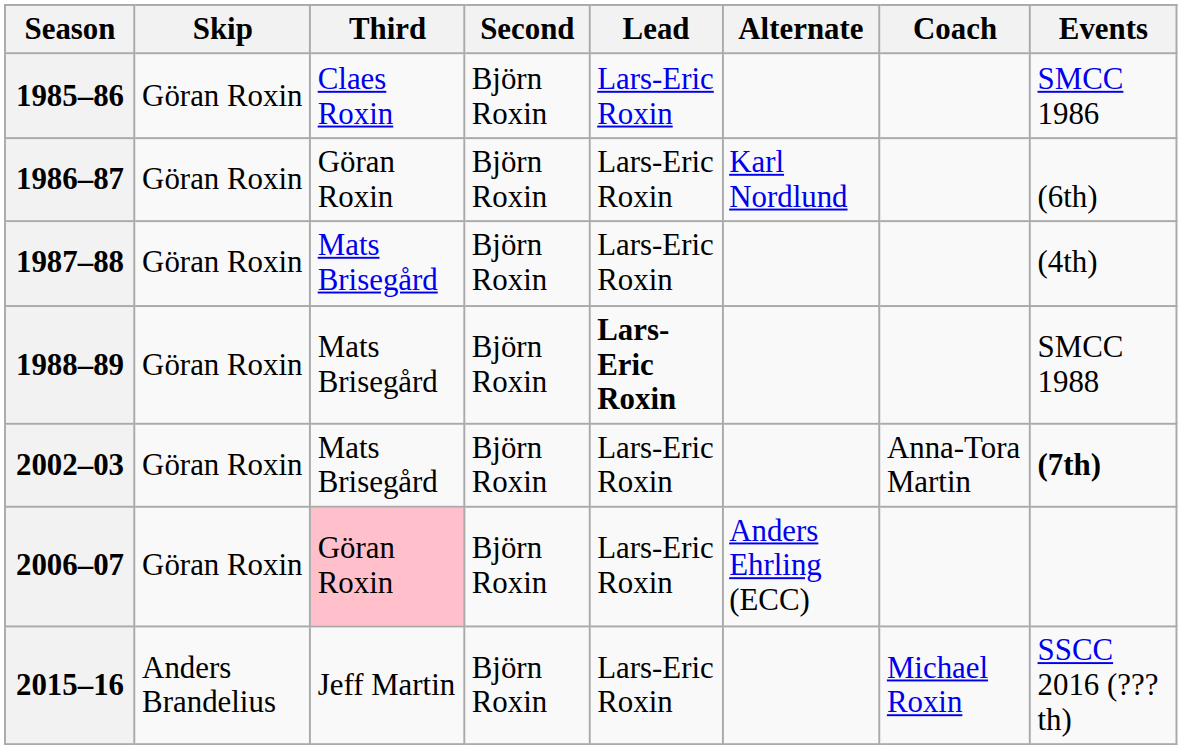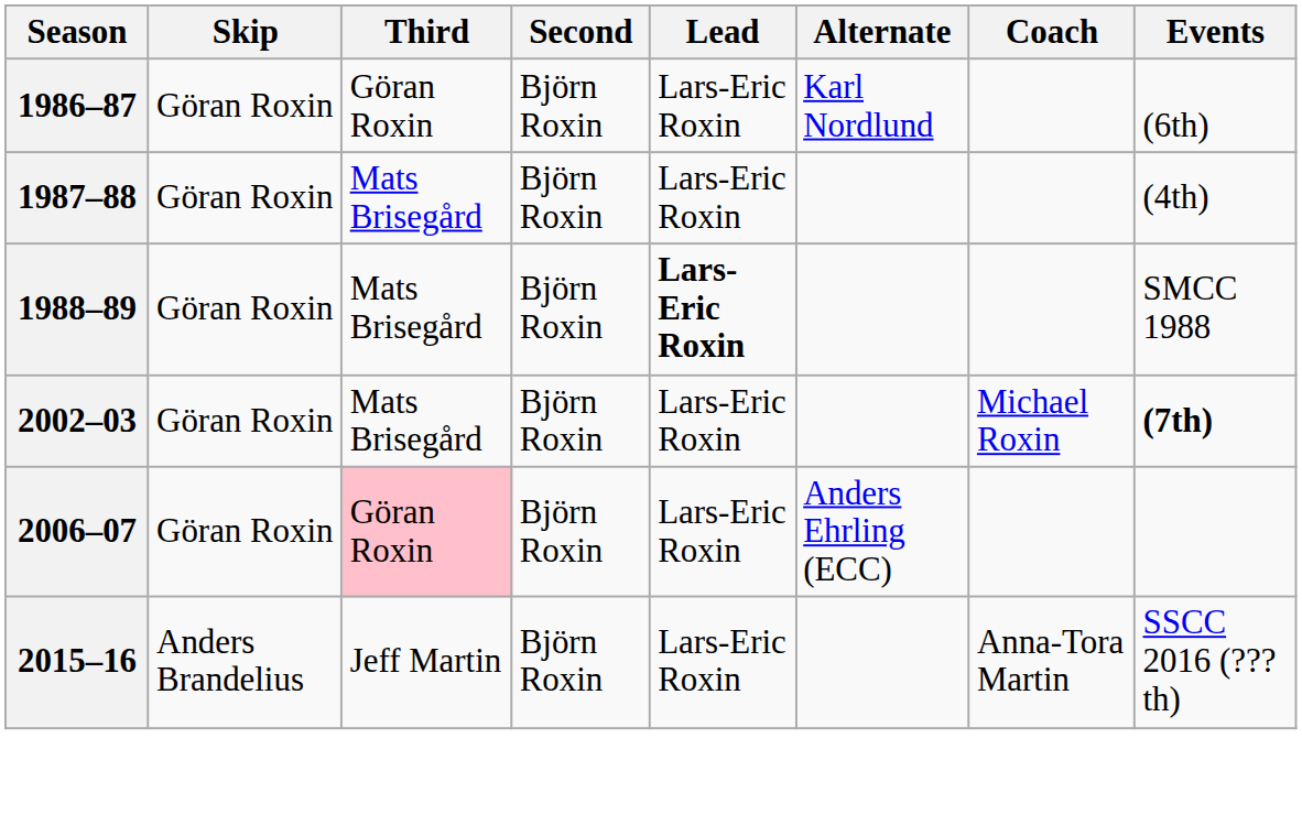- row: 1985–86 | Göran Roxin | Claes Roxin | Björn Roxin | Lars-Eric Roxin | SMCC 1986
2002–03 | Coach: Anna-Tora Martin -> Michael Roxin
2015–16 | Coach: Michael Roxin -> Anna-Tora Martin
